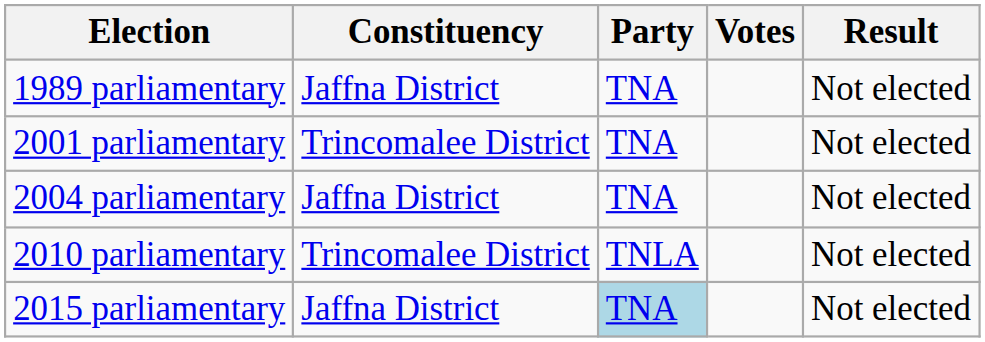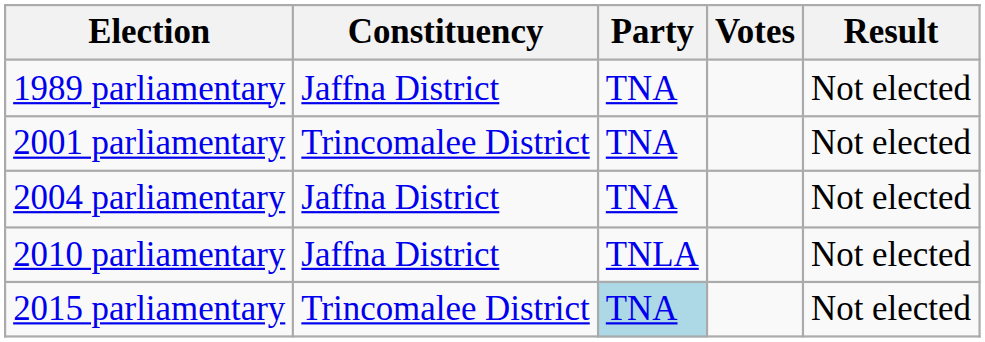2010 parliamentary | Constituency: Trincomalee District -> Jaffna District
2015 parliamentary | Constituency: Jaffna District -> Trincomalee District
